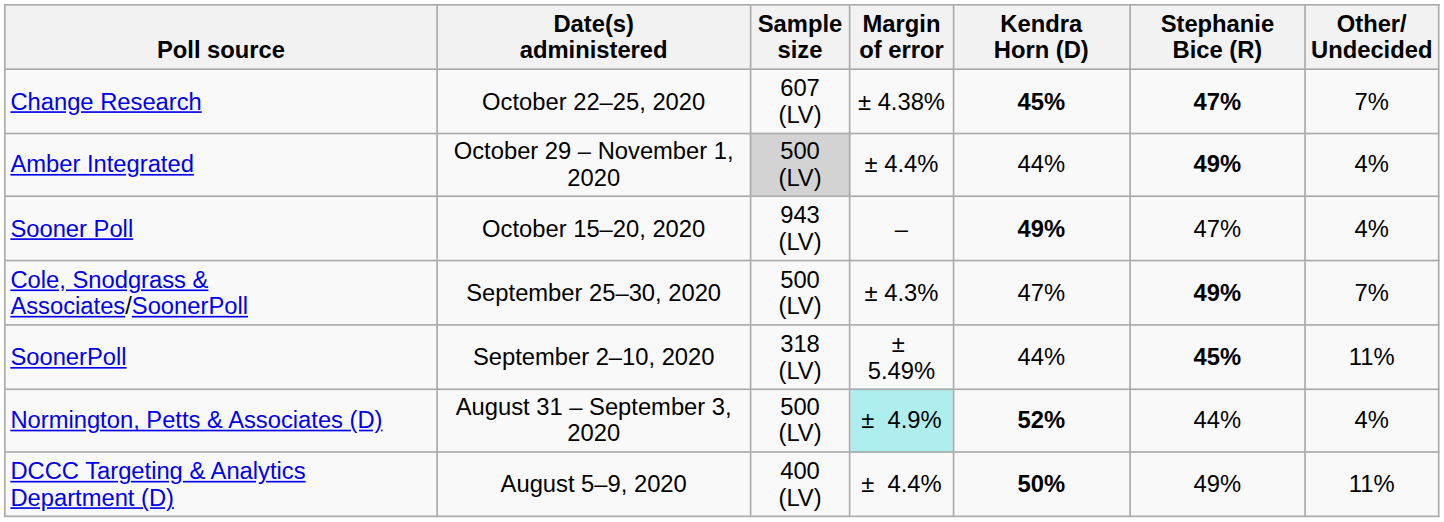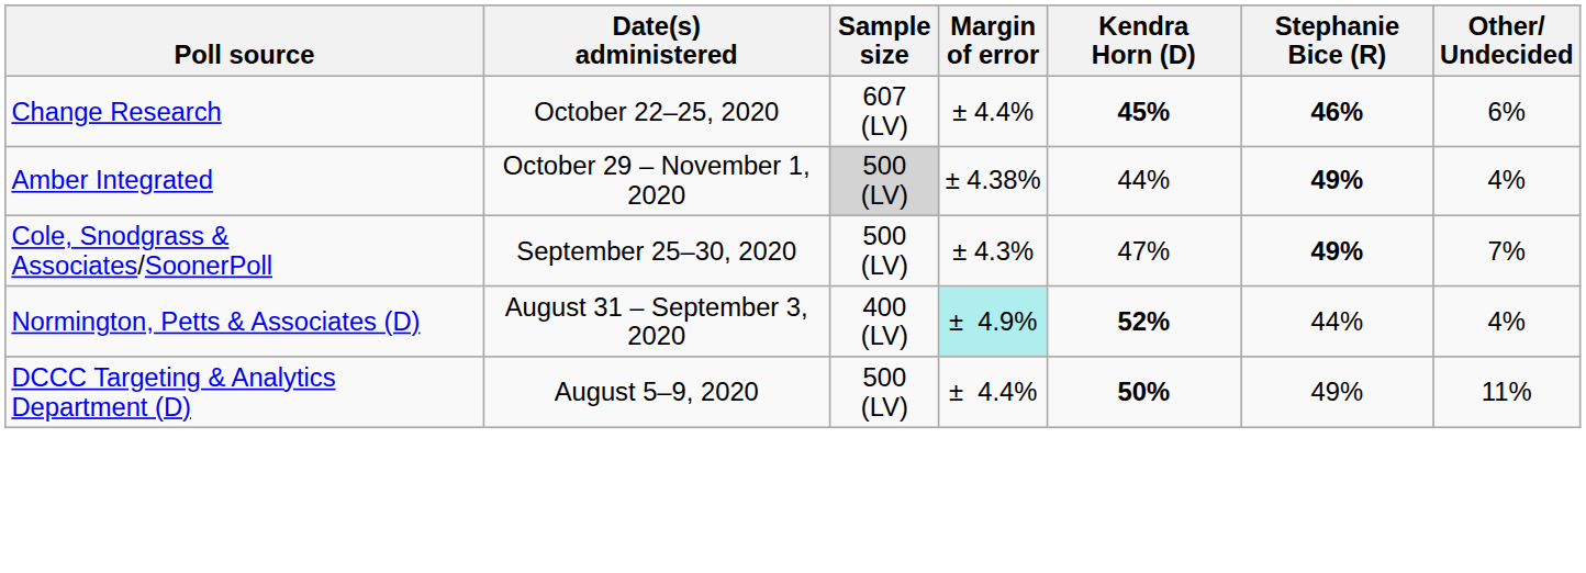Change Research | Margin of error: ± 4.38% -> ± 4.4%
Change Research | Stephanie Bice (R): 47% -> 46%
Change Research | Other/ Undecided: 7% -> 6%
Amber Integrated | Margin of error: ± 4.4% -> ± 4.38%
- row: Sooner Poll | October 15–20, 2020 | 943 (LV) | – | 49% | 47% | 4%
- row: SoonerPoll | September 2–10, 2020 | 318 (LV) | ± 5.49% | 44% | 45% | 11%
Normington, Petts & Associates (D) | Sample size: 500 (LV) -> 400 (LV)
DCCC Targeting & Analytics Department (D) | Sample size: 400 (LV) -> 500 (LV)
